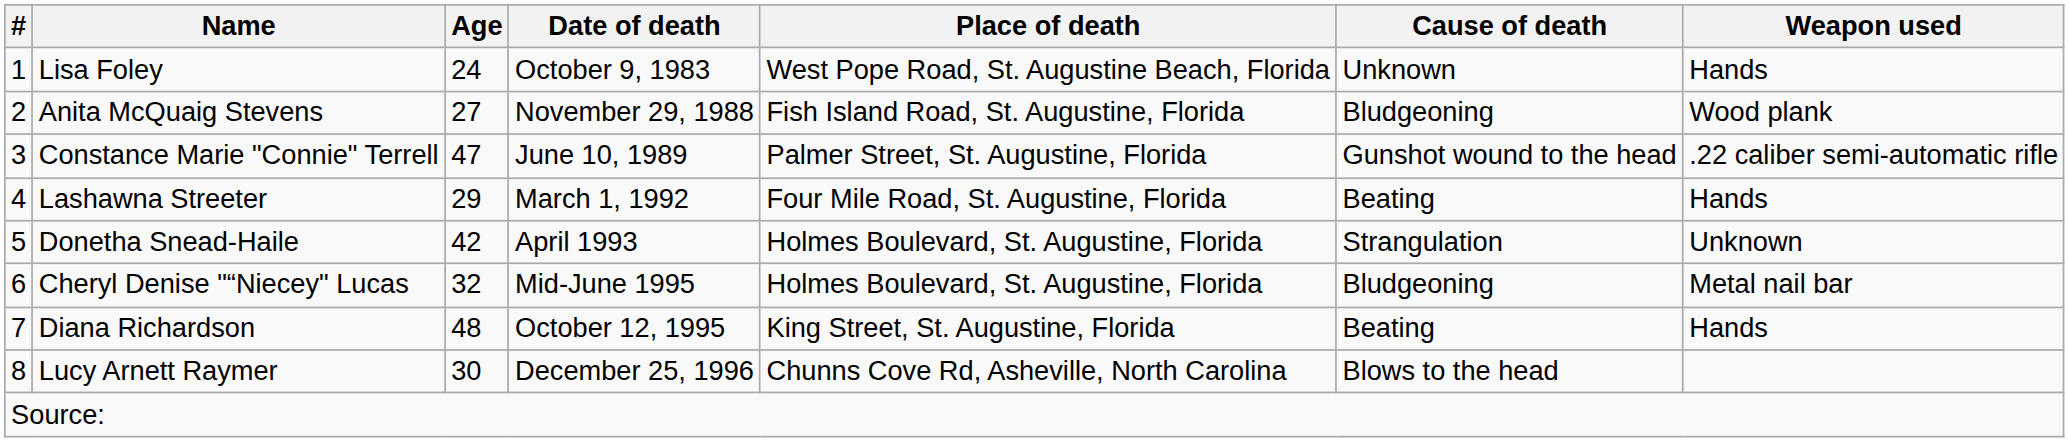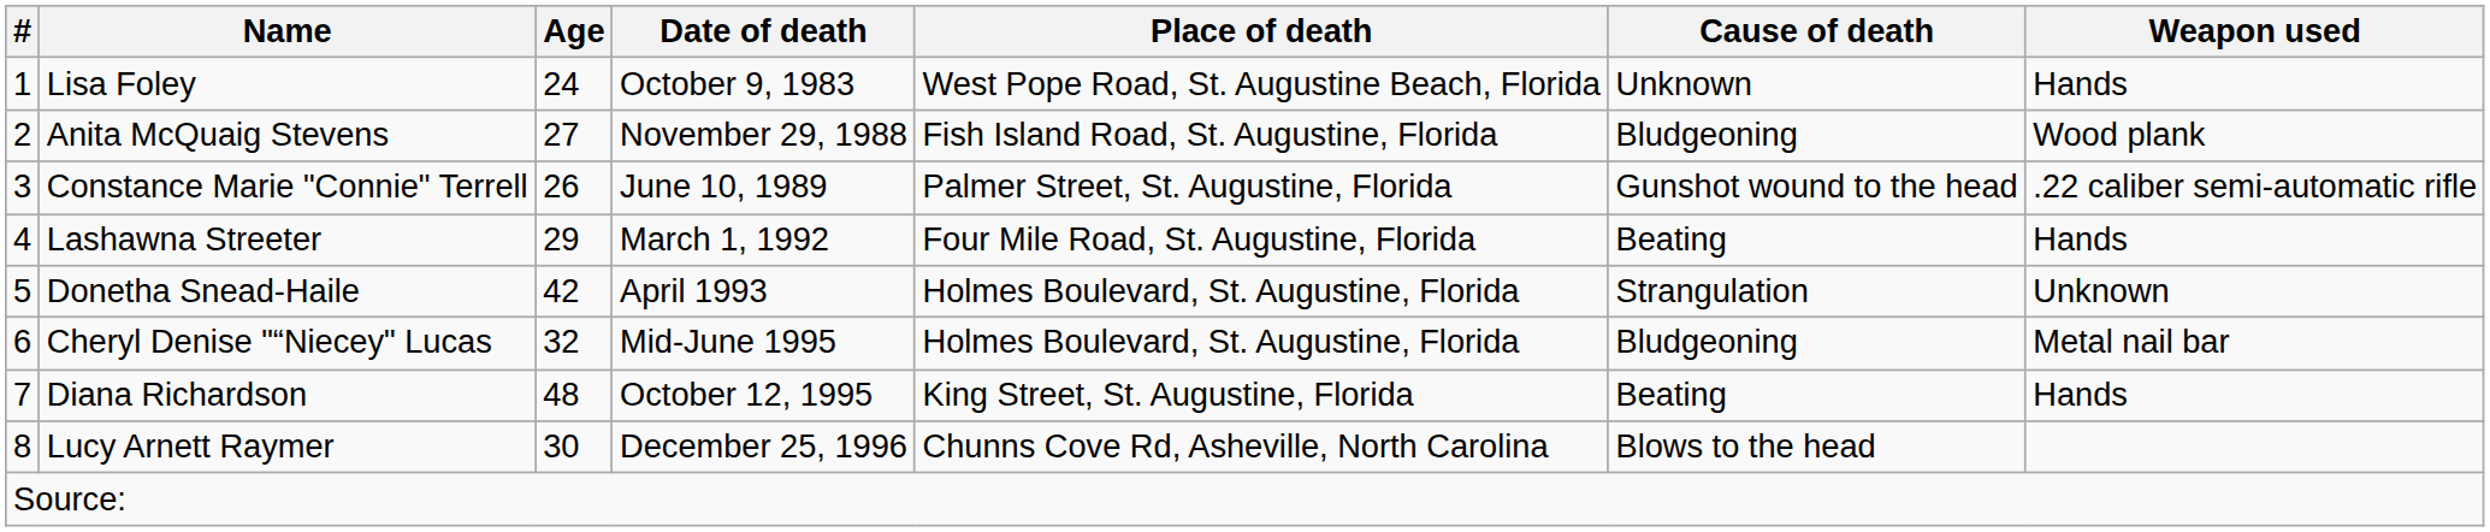Constance Marie "Connie" Terrell | Age: 47 -> 26
